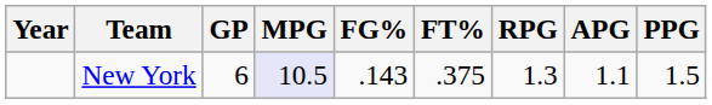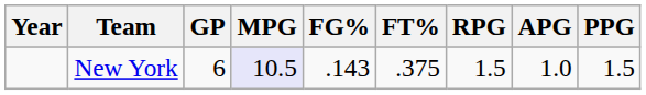New York | RPG: 1.3 -> 1.5
New York | APG: 1.1 -> 1.0
